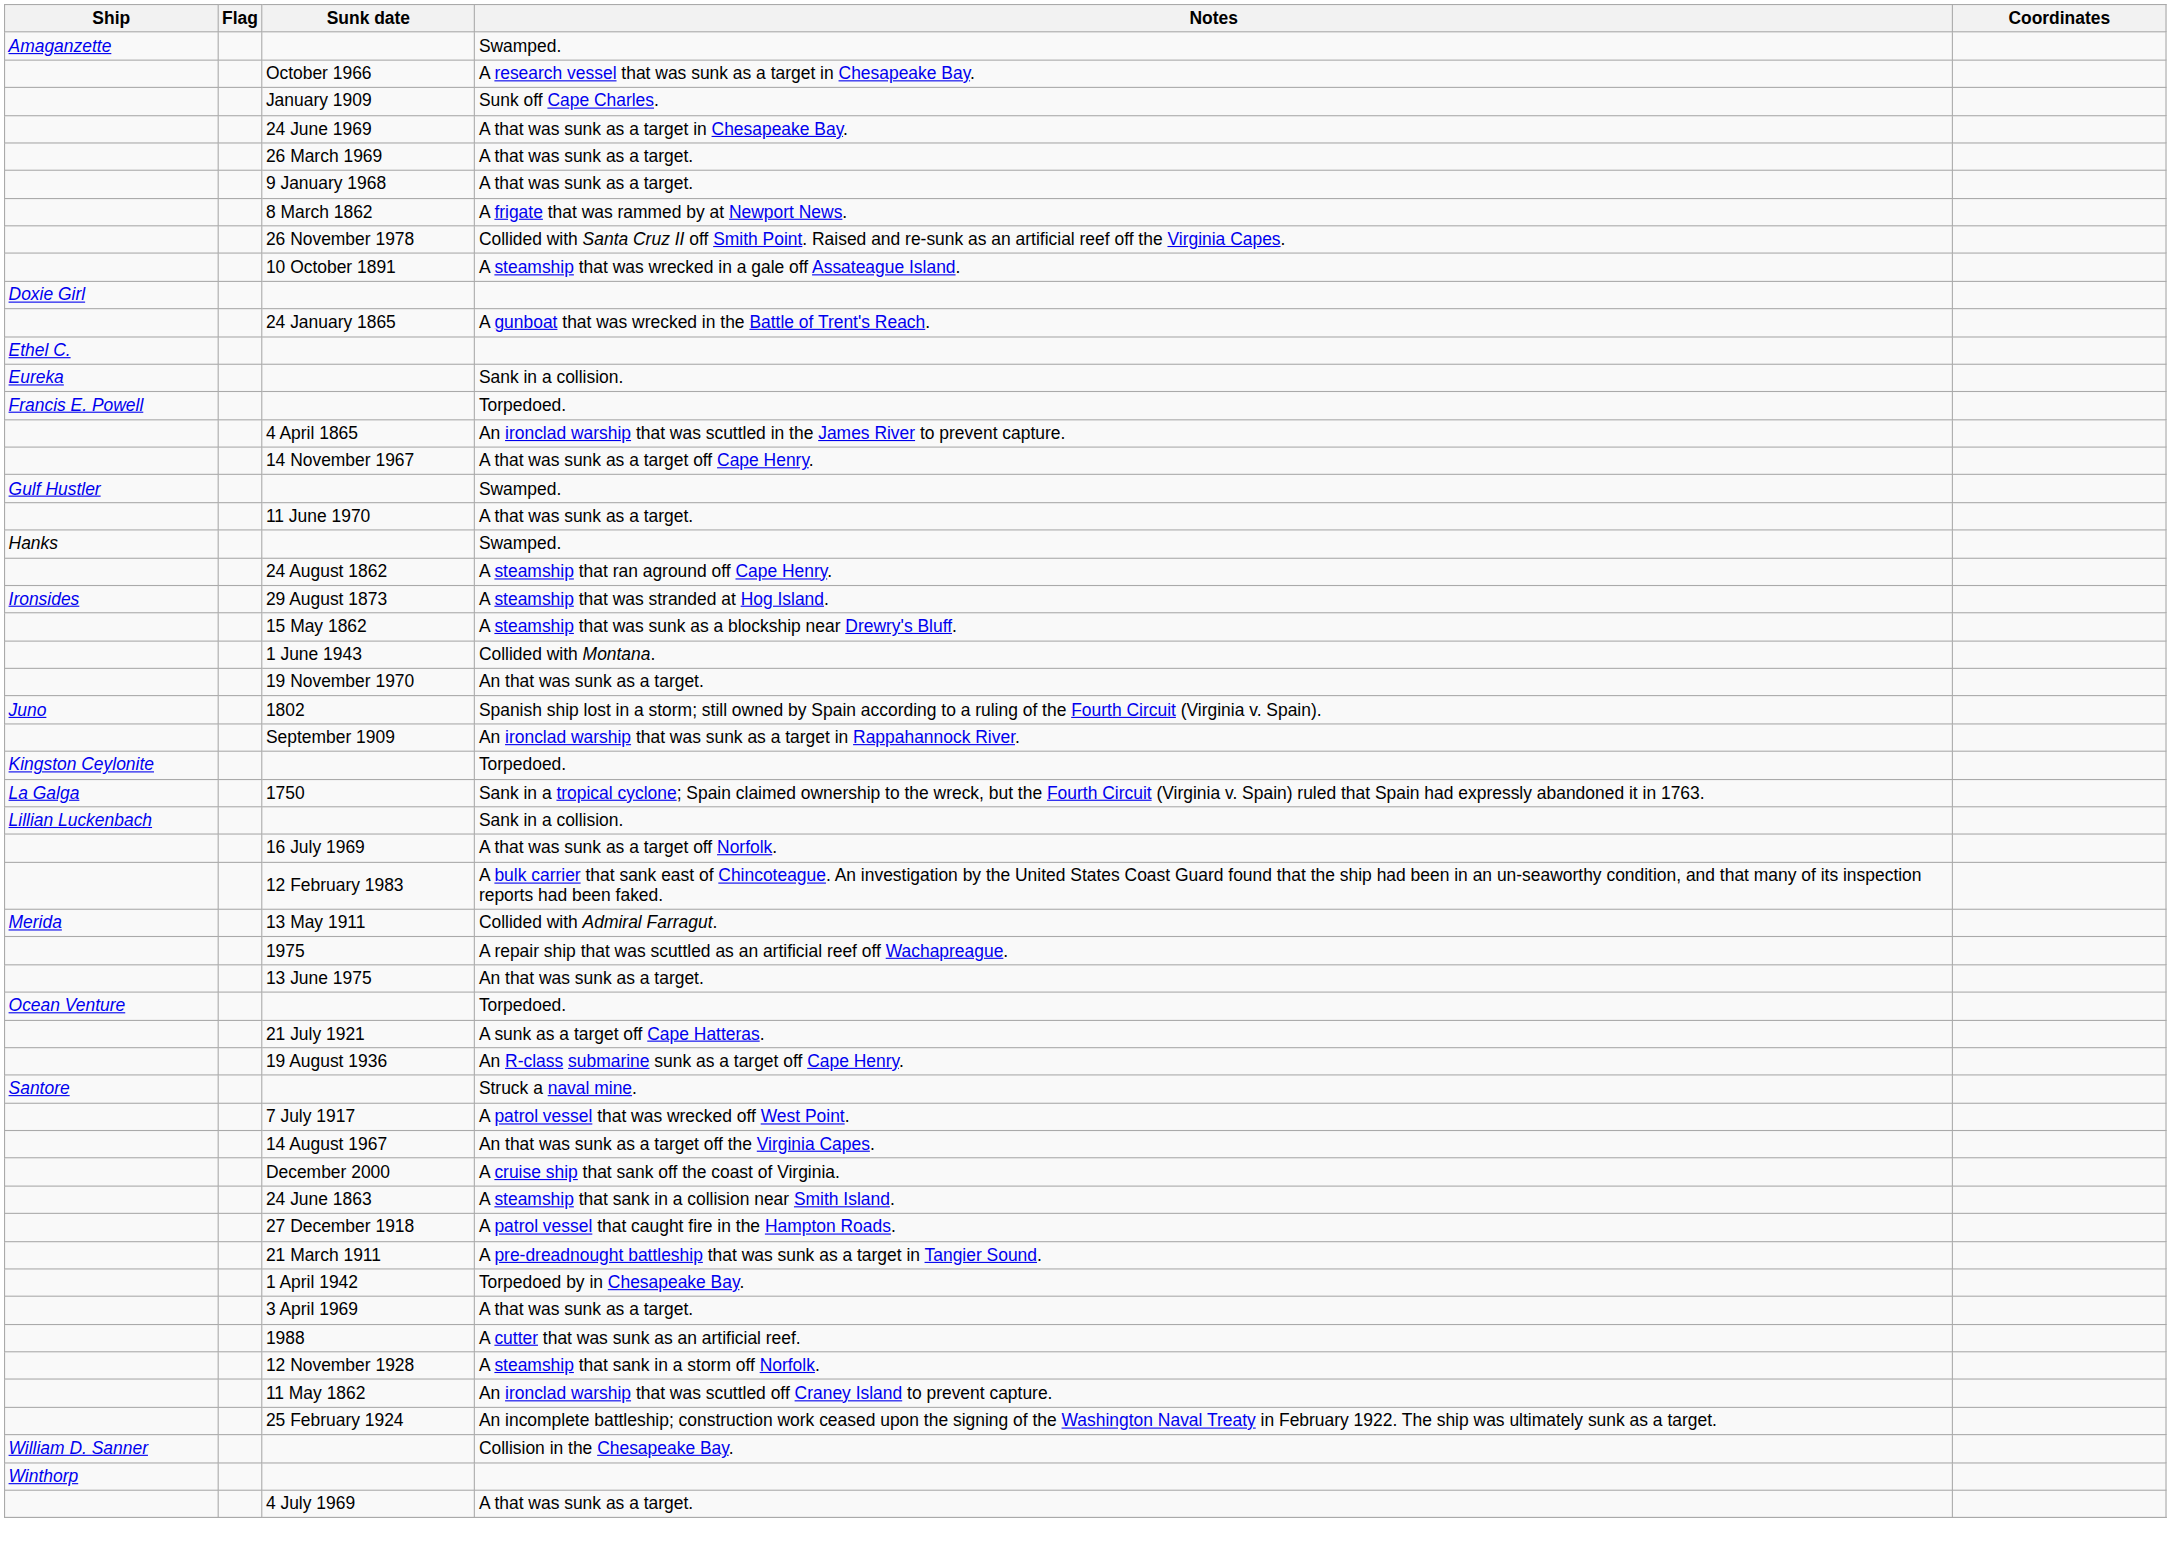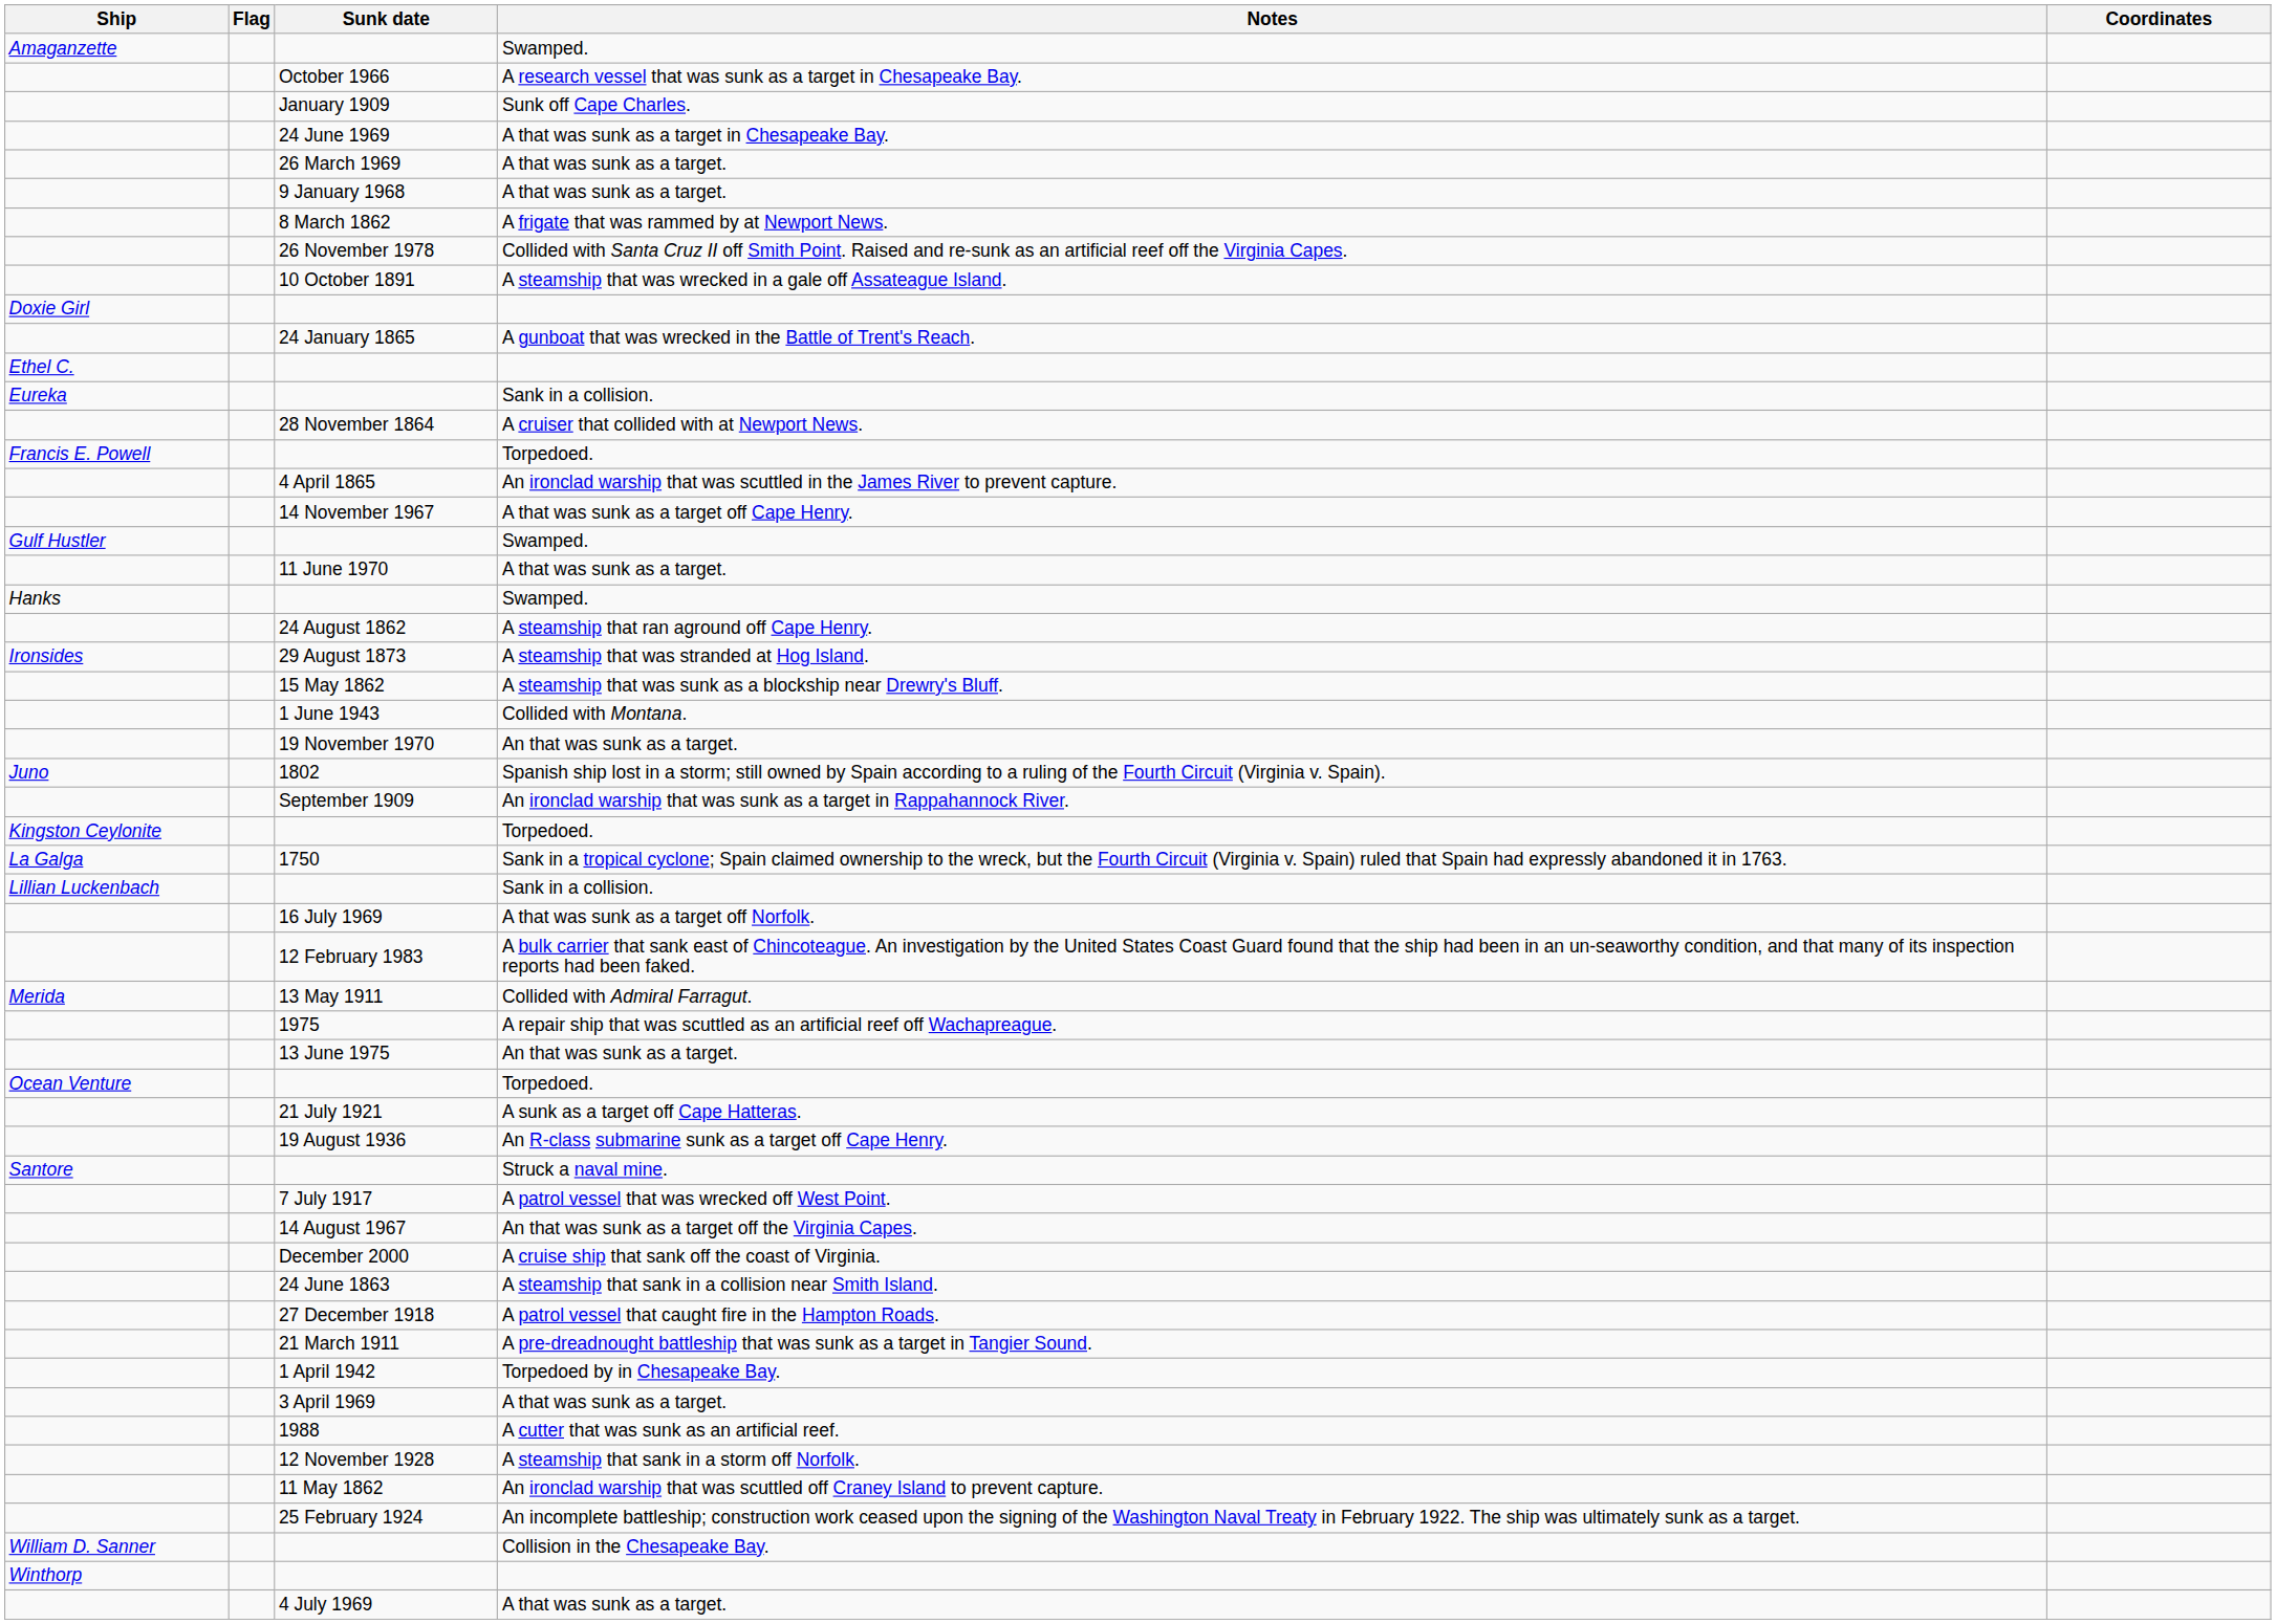+ row: 28 November 1864 | A cruiser that collided with at Newport News.
